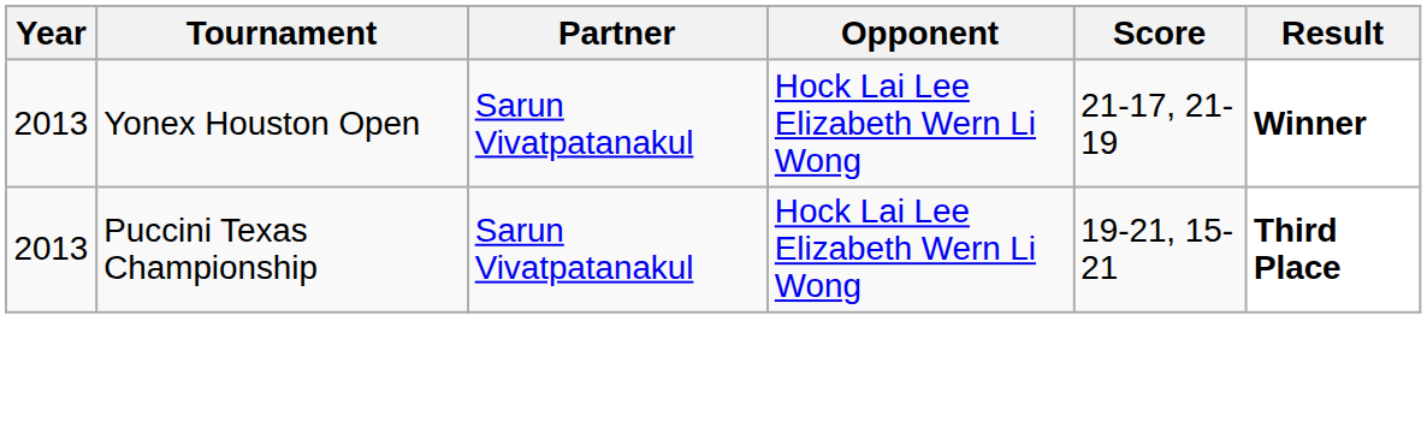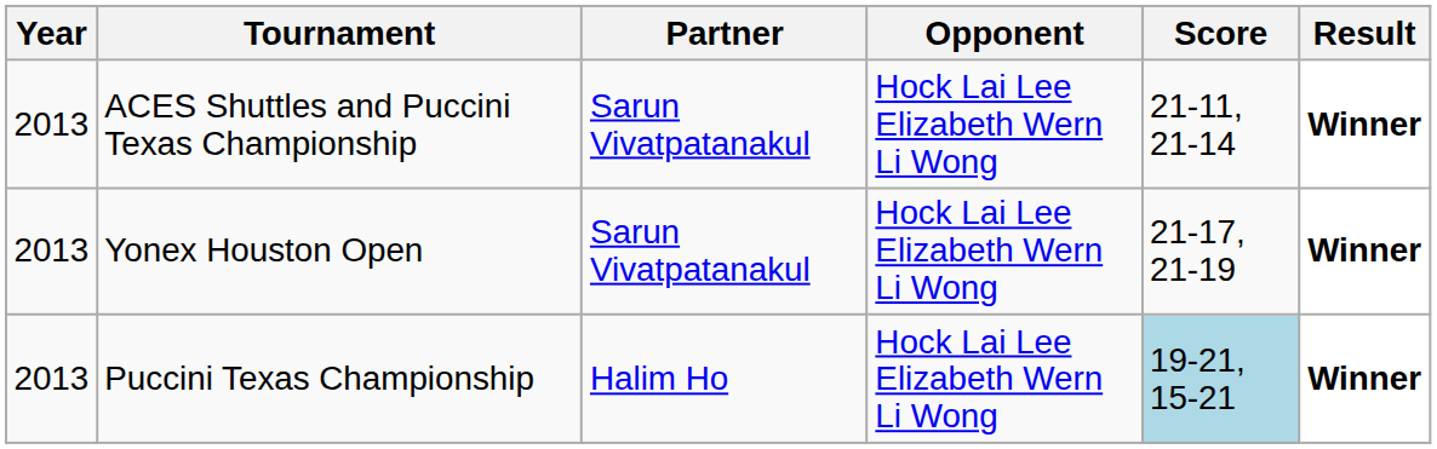+ row: 2013 | ACES Shuttles and Puccini Texas Championship | Sarun Vivatpatanakul | Hock Lai Lee Elizabeth Wern Li Wong | 21-11, 21-14 | Winner
Puccini Texas Championship | Partner: Sarun Vivatpatanakul -> Halim Ho
Puccini Texas Championship | Score: no background -> lightblue background
Puccini Texas Championship | Result: Third Place -> Winner
